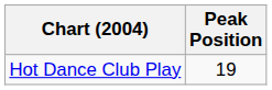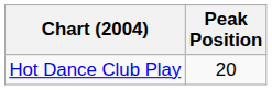Hot Dance Club Play | Peak Position: 19 -> 20
